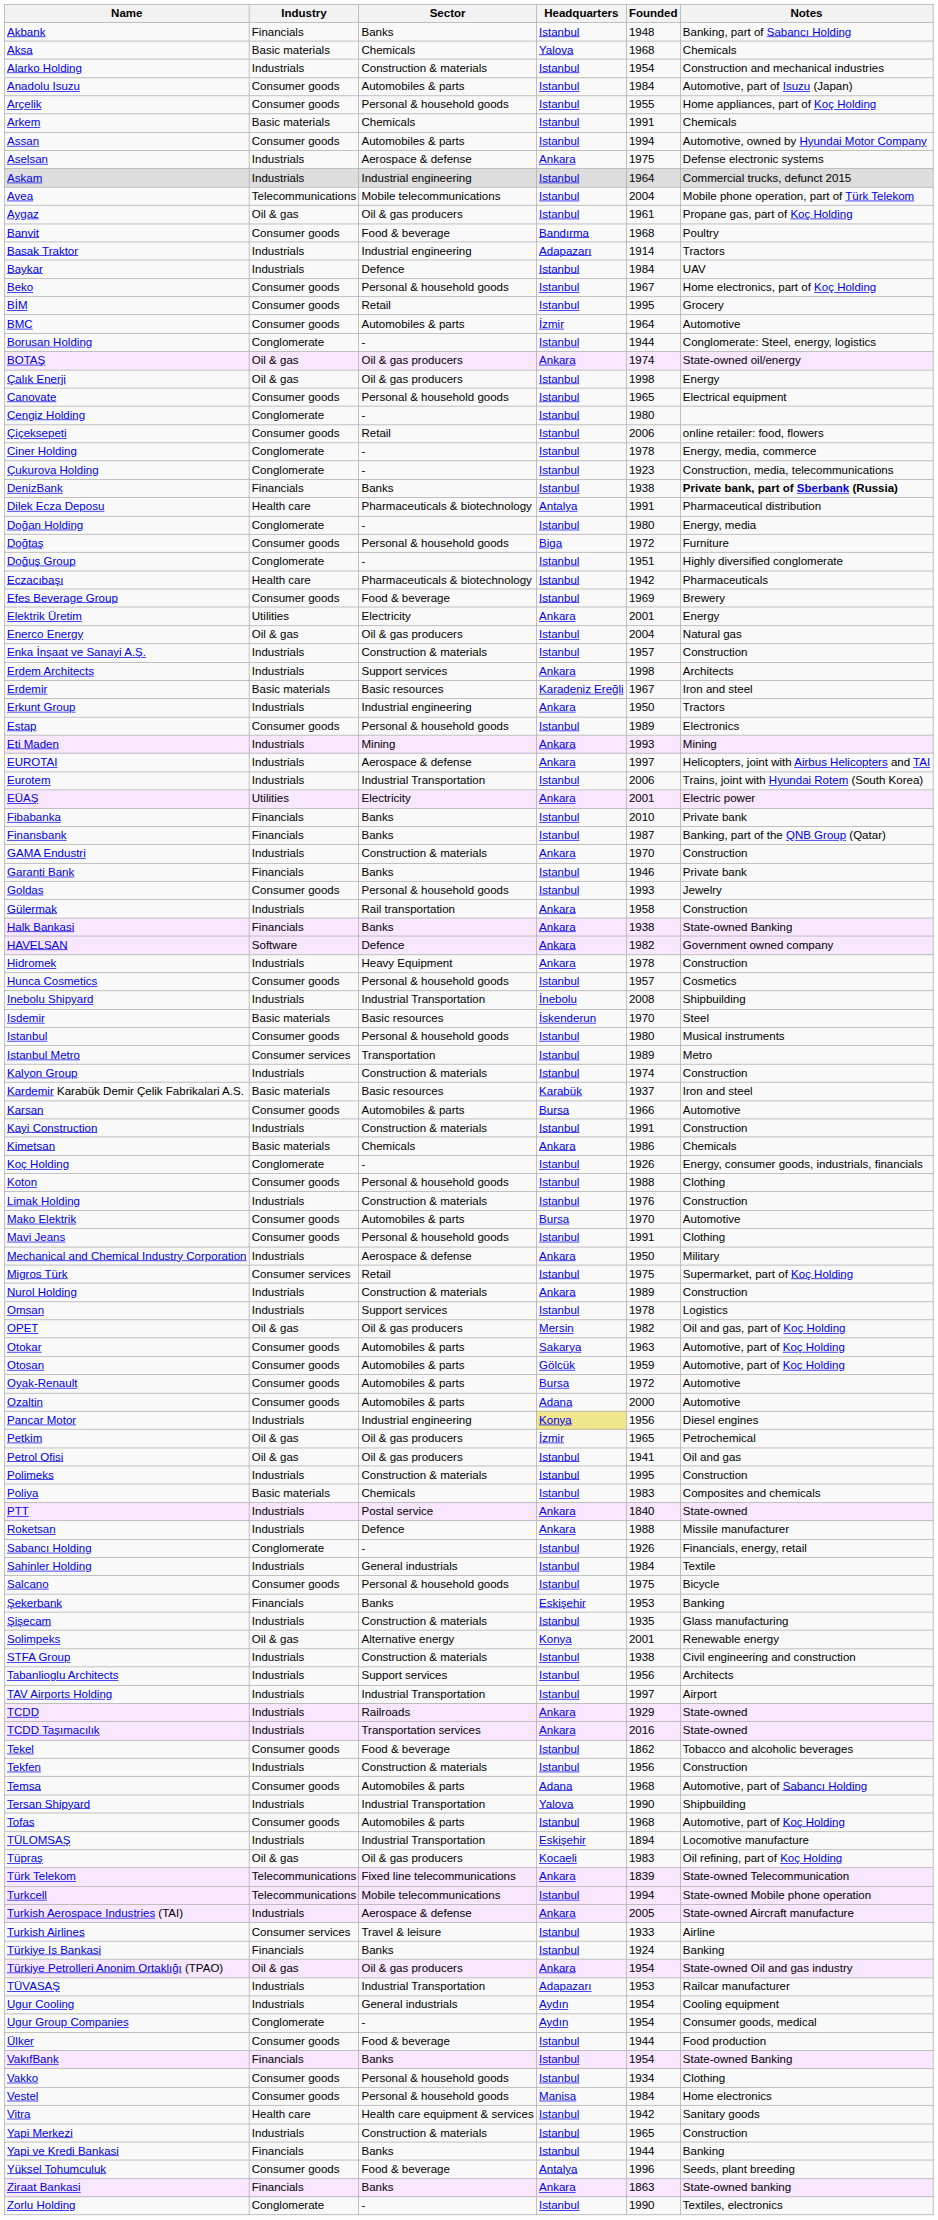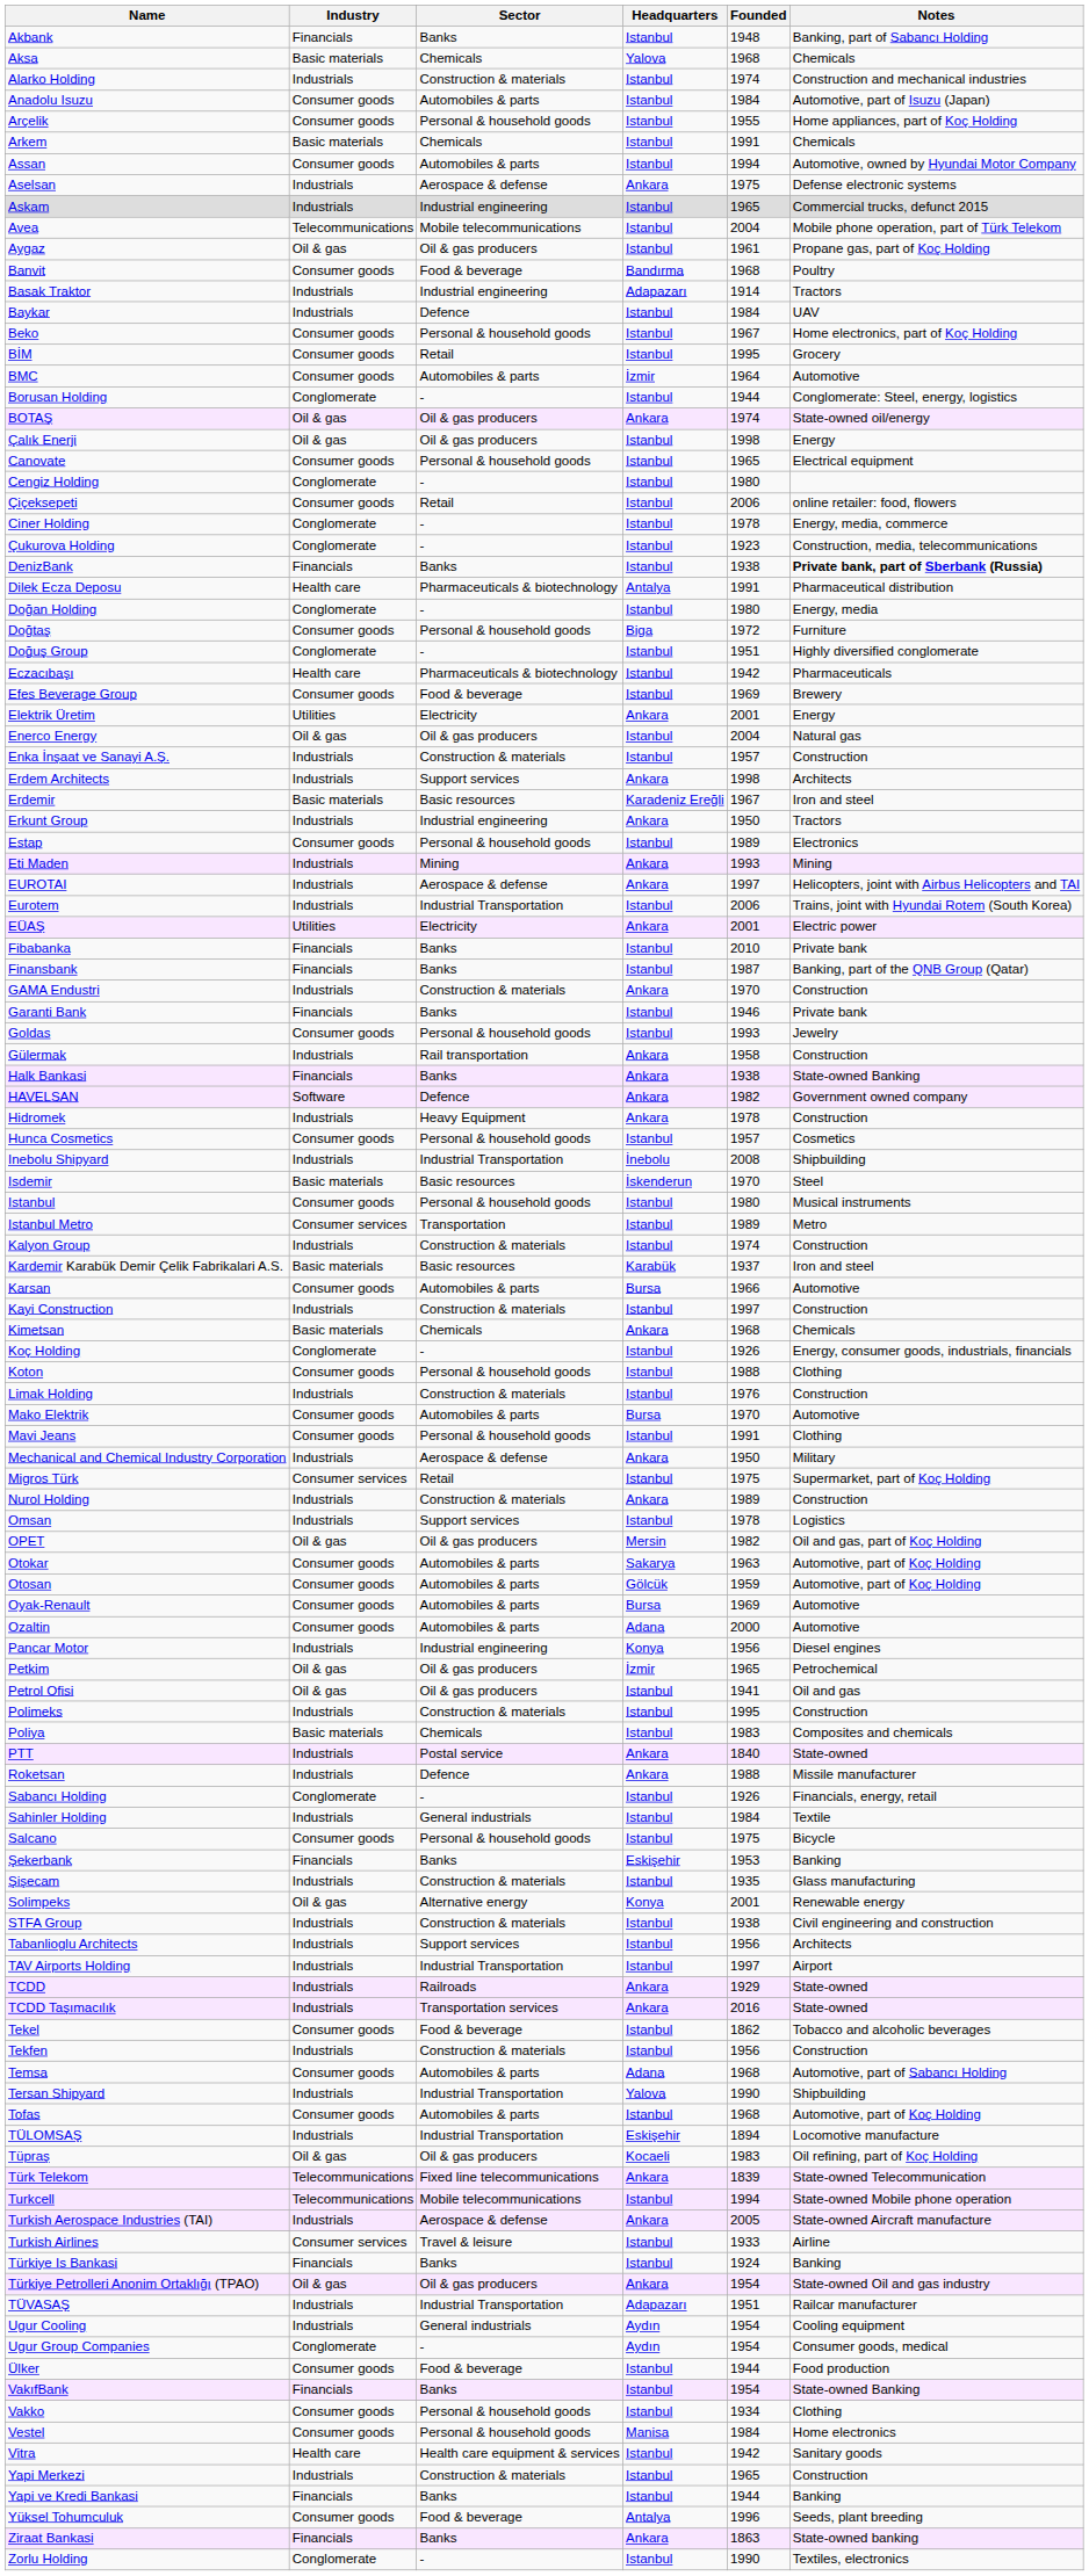Alarko Holding | Founded: 1954 -> 1974
Askam | Founded: 1964 -> 1965
Kayi Construction | Founded: 1991 -> 1997
Kimetsan | Founded: 1986 -> 1968
Oyak-Renault | Founded: 1972 -> 1969
Pancar Motor | Headquarters: khaki background -> no background
TÜVASAŞ | Founded: 1953 -> 1951
